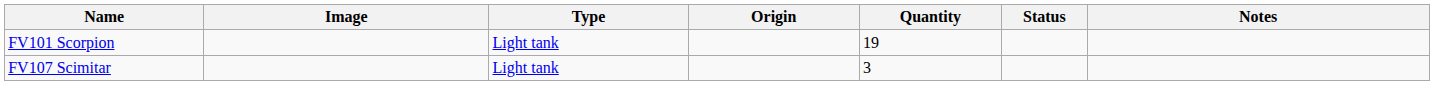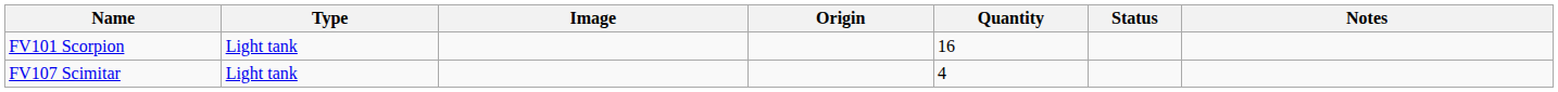columns swapped: Image <-> Type
FV101 Scorpion | Quantity: 19 -> 16
FV107 Scimitar | Quantity: 3 -> 4
